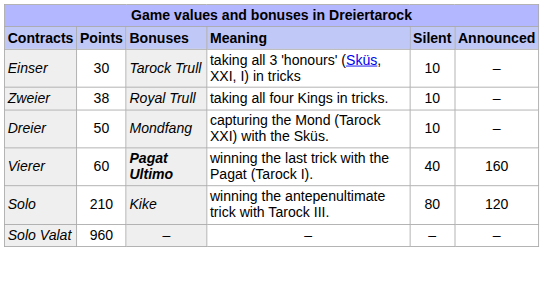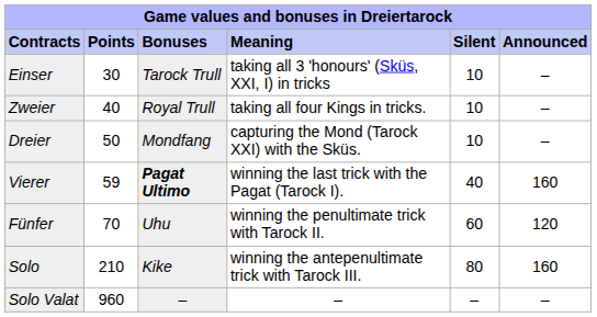Zweier | column 2: 38 -> 40
Vierer | column 2: 60 -> 59
+ row: Fünfer | 70 | Uhu | winning the penultimate trick with Tarock II. | 60 | 120
Solo | column 6: 120 -> 160
